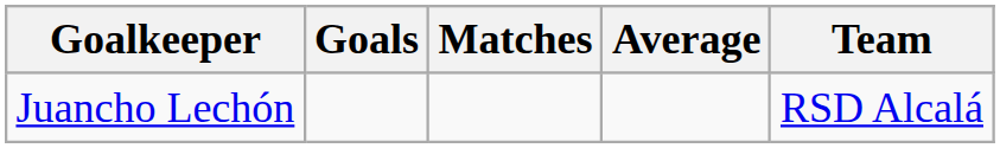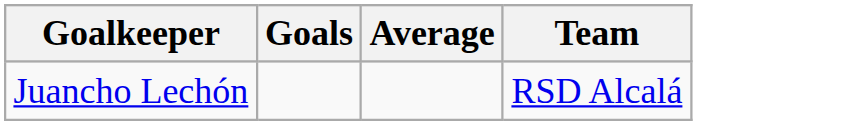- column: Matches
